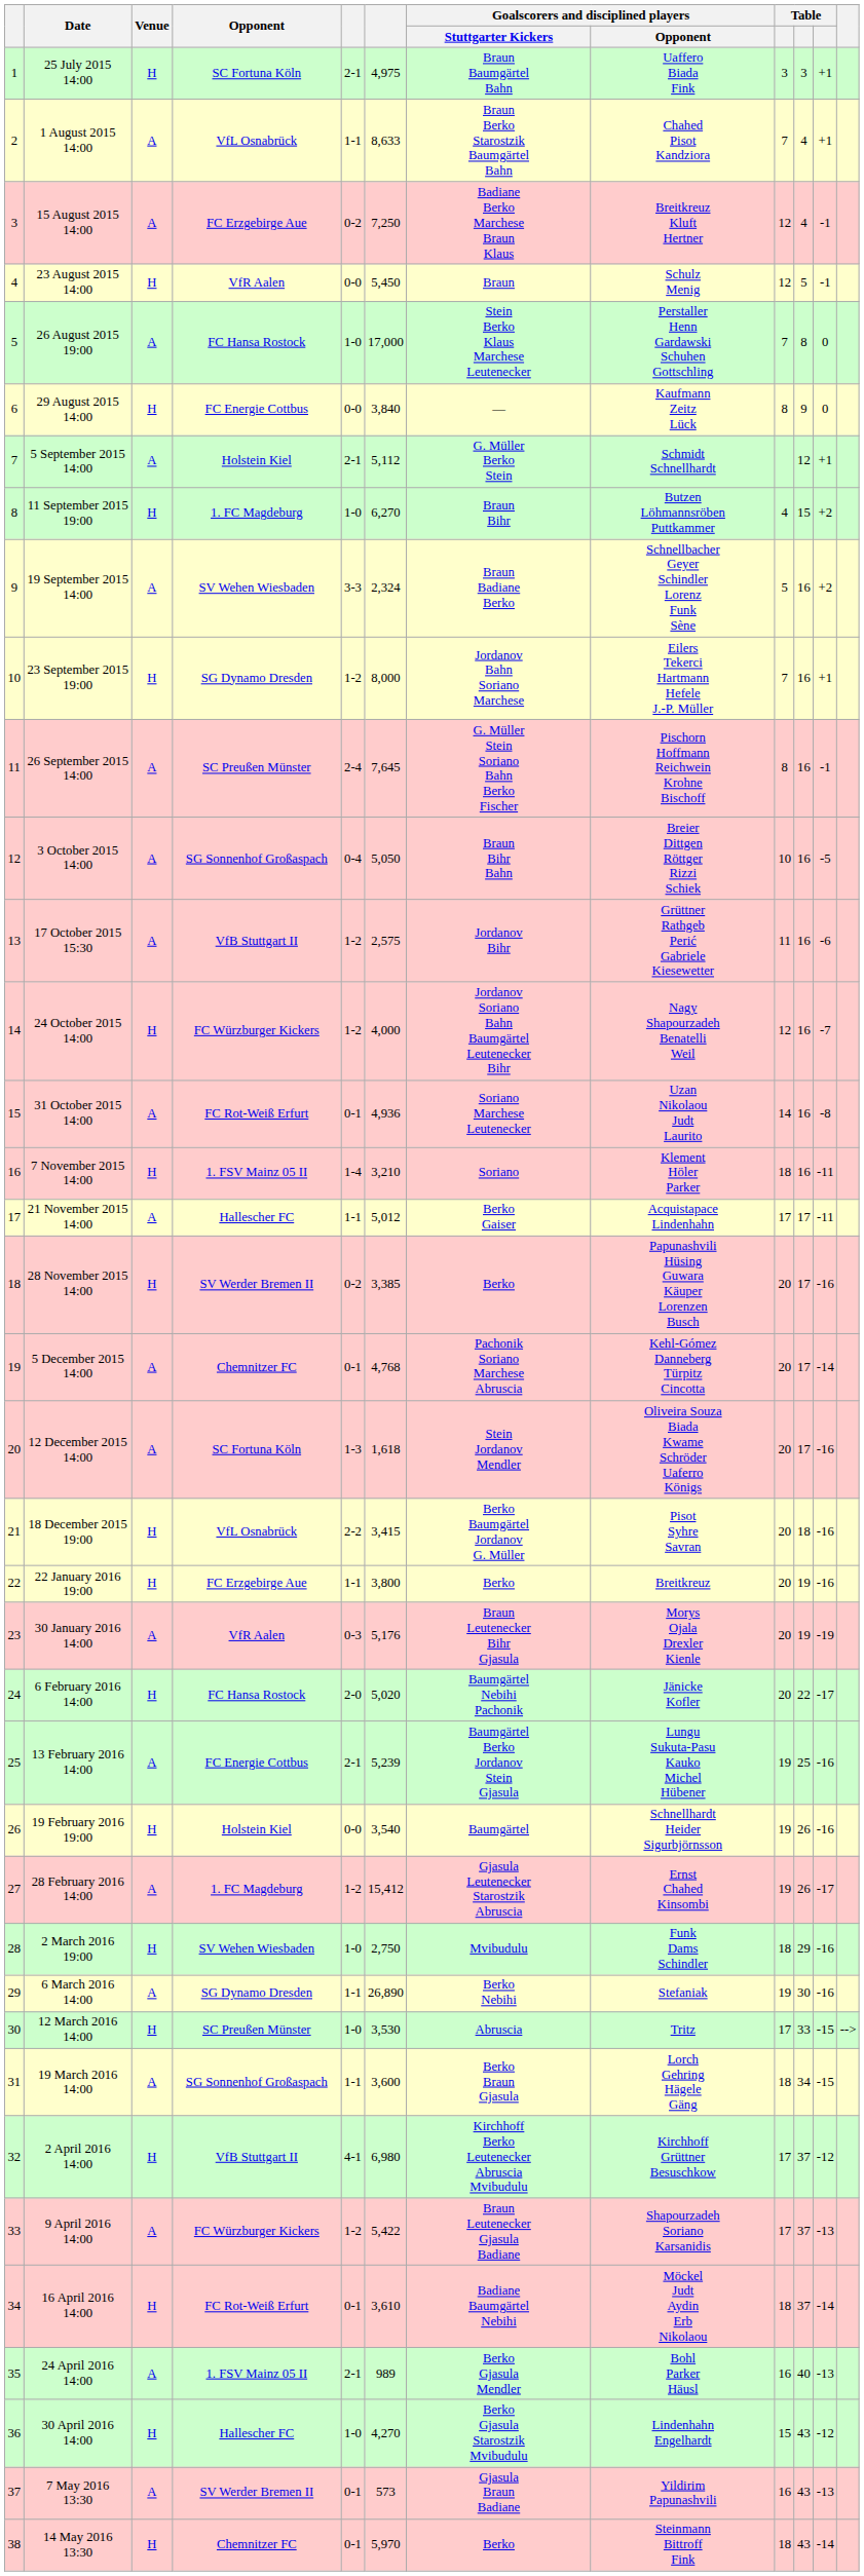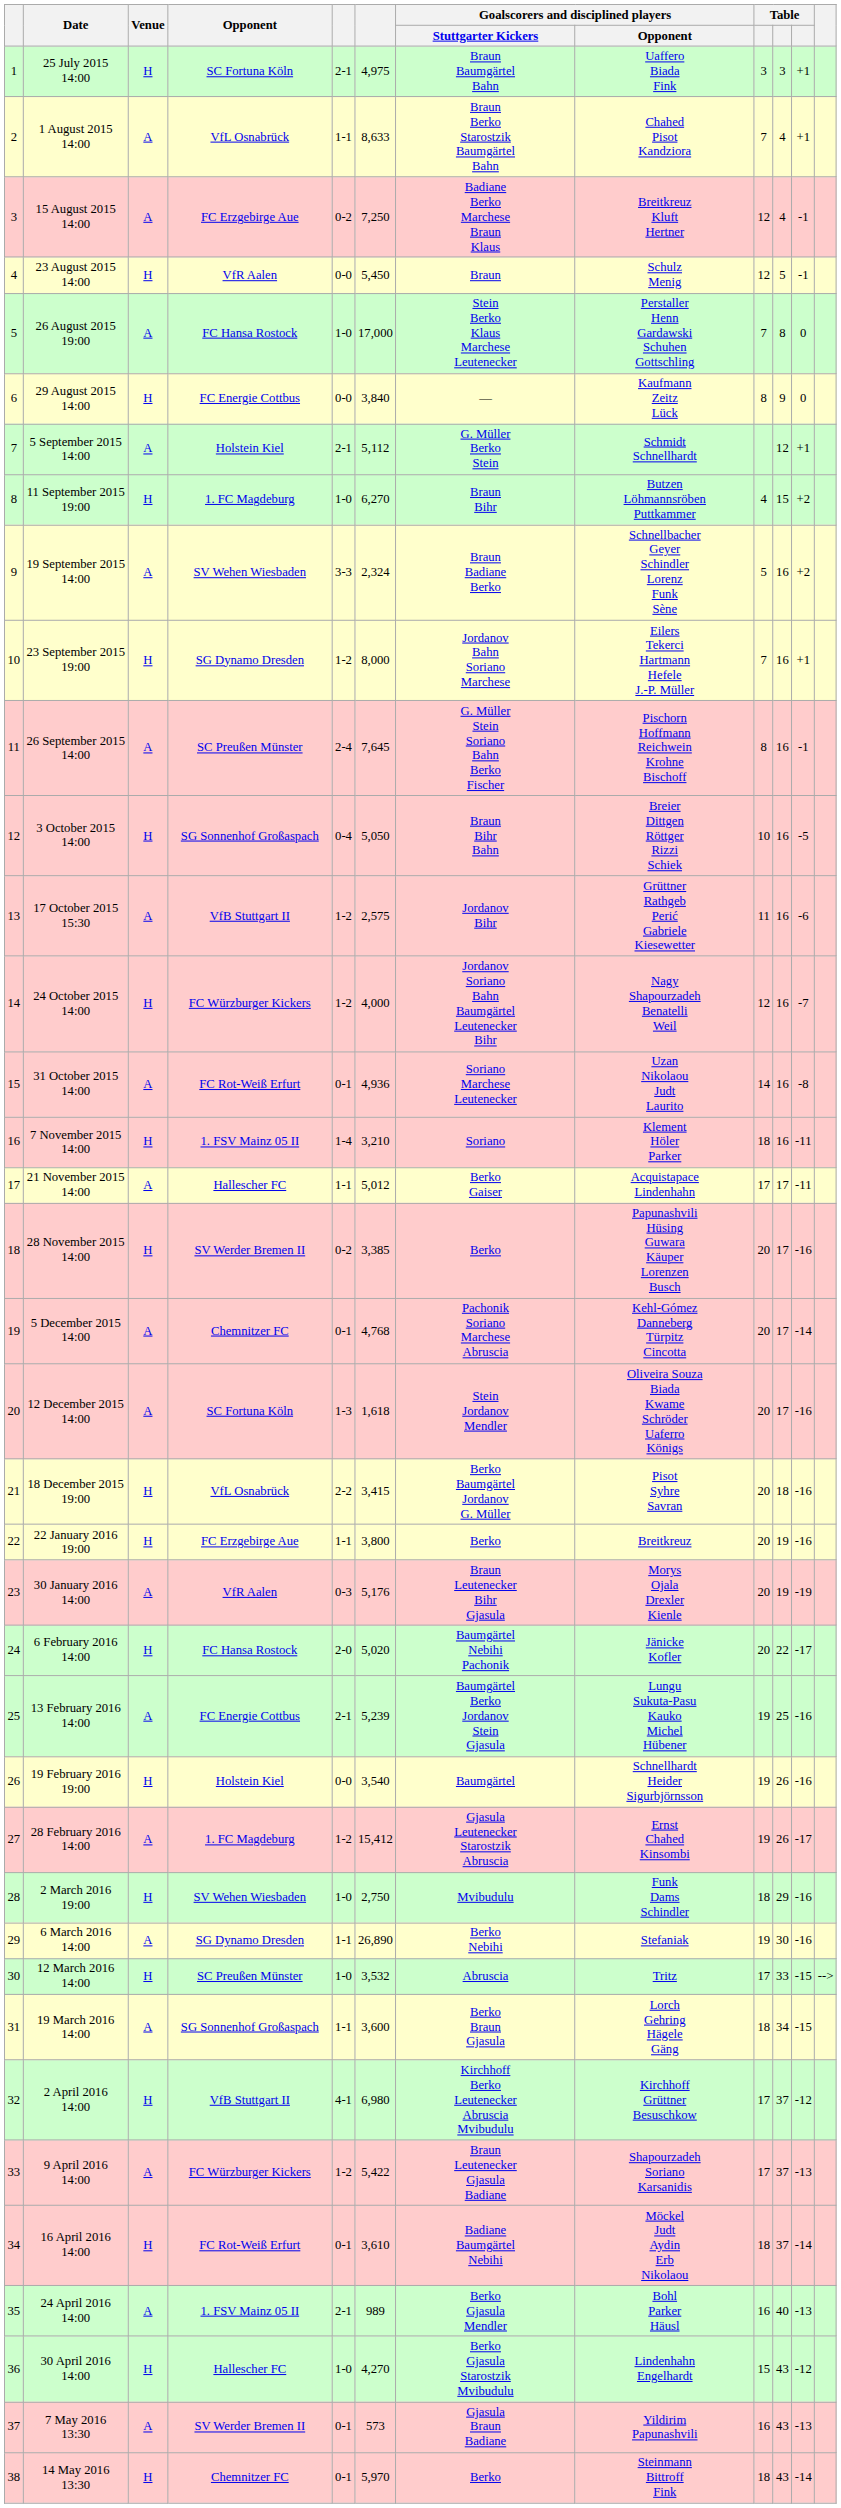3 October 2015 14:00 | Venue: A -> H
12 March 2016 14:00 | column 6: 3,530 -> 3,532
